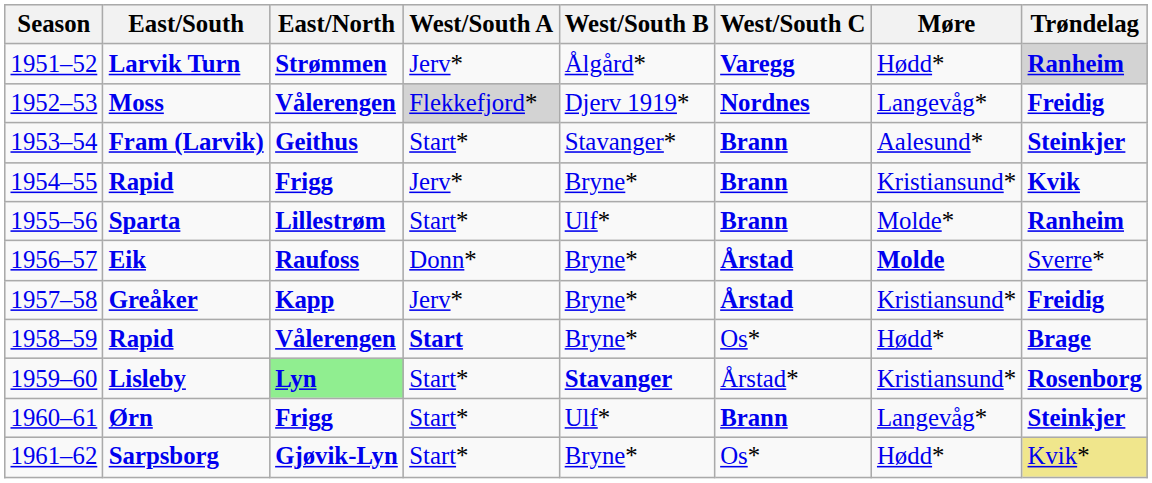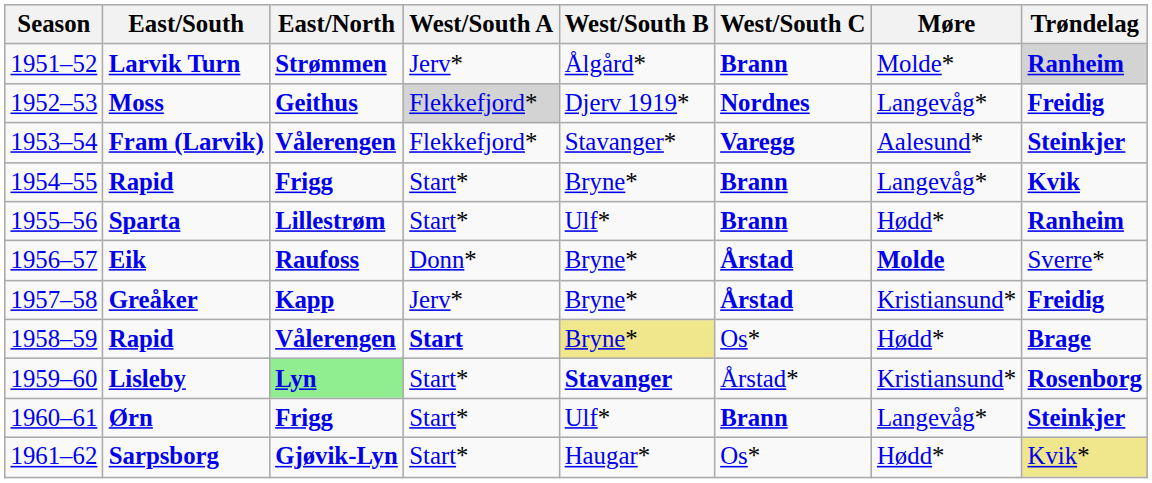Larvik Turn | West/South C: Varegg -> Brann
Larvik Turn | Møre: Hødd* -> Molde*
Moss | East/North: Vålerengen -> Geithus
Fram (Larvik) | East/North: Geithus -> Vålerengen
Fram (Larvik) | West/South A: Start* -> Flekkefjord*
Fram (Larvik) | West/South C: Brann -> Varegg
1954–55 / Rapid | West/South A: Jerv* -> Start*
1954–55 / Rapid | Møre: Kristiansund* -> Langevåg*
Sparta | Møre: Molde* -> Hødd*
1958–59 / Rapid | West/South B: no background -> khaki background
Sarpsborg | West/South B: Bryne* -> Haugar*
